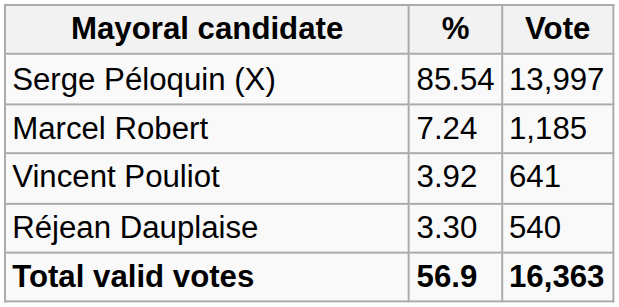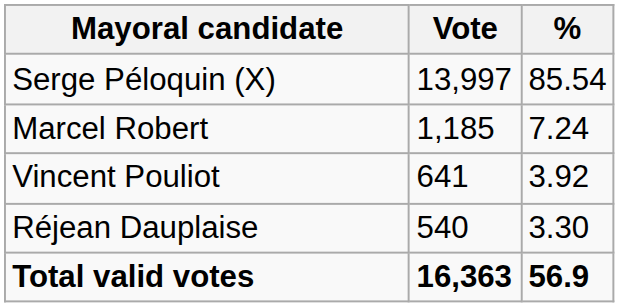columns swapped: Vote <-> %
